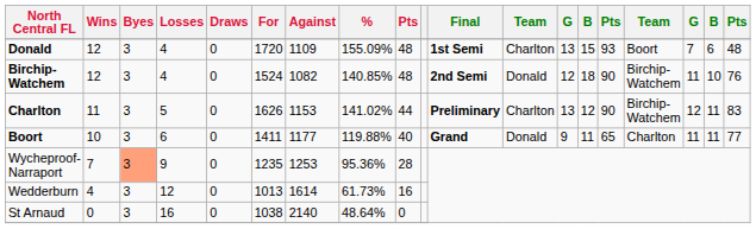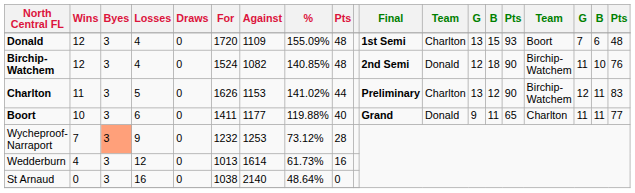Wycheproof-Narraport | For: 1235 -> 1232
Wycheproof-Narraport | %: 95.36% -> 73.12%
